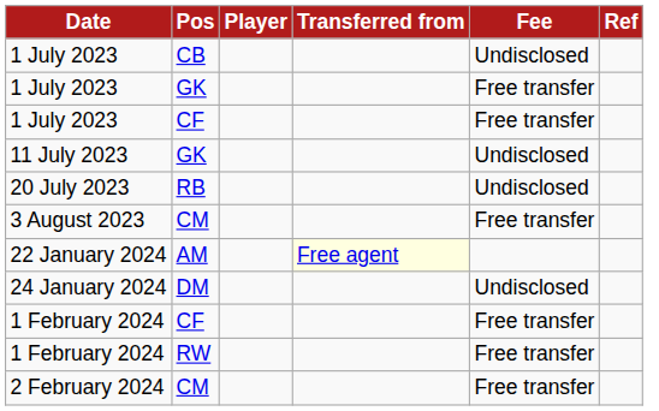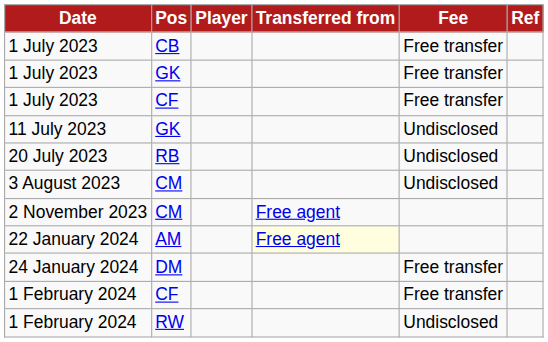1 July 2023 / CB | Fee: Undisclosed -> Free transfer
3 August 2023 | Fee: Free transfer -> Undisclosed
+ row: 2 November 2023 | CM | Free agent
24 January 2024 | Fee: Undisclosed -> Free transfer
1 February 2024 / RW | Fee: Free transfer -> Undisclosed
- row: 2 February 2024 | CM | Free transfer
